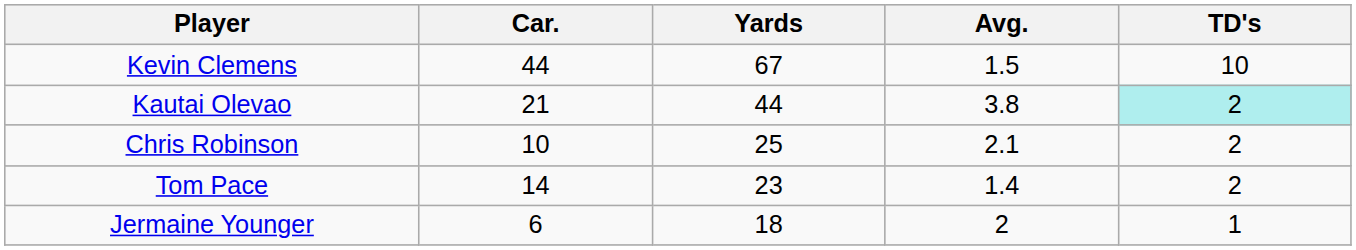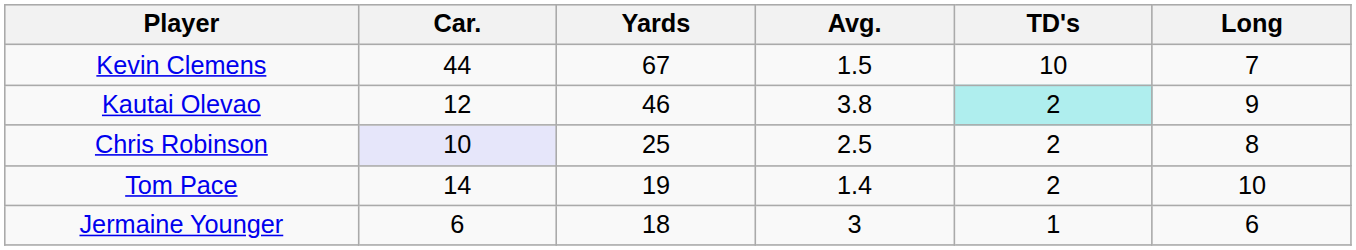+ column: Long | 7 | 9 | 8 | 10 | 6
Kautai Olevao | Car.: 21 -> 12
Kautai Olevao | Yards: 44 -> 46
Chris Robinson | Car.: no background -> lavender background
Chris Robinson | Avg.: 2.1 -> 2.5
Tom Pace | Yards: 23 -> 19
Jermaine Younger | Avg.: 2 -> 3
